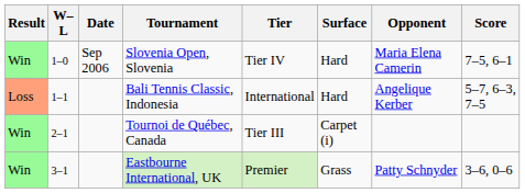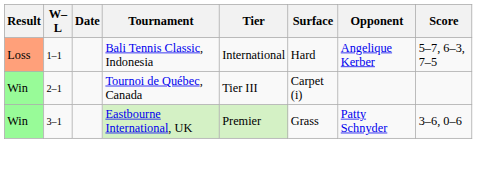- row: Win | 1–0 | Sep 2006 | Slovenia Open, Slovenia | Tier IV | Hard | Maria Elena Camerin | 7–5, 6–1
